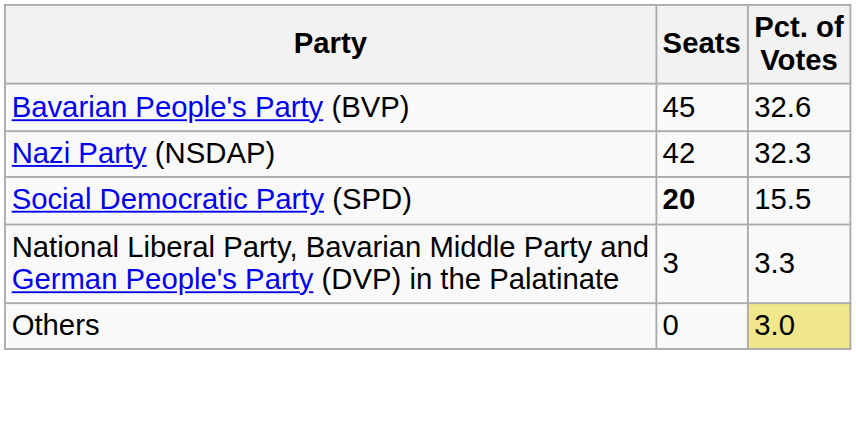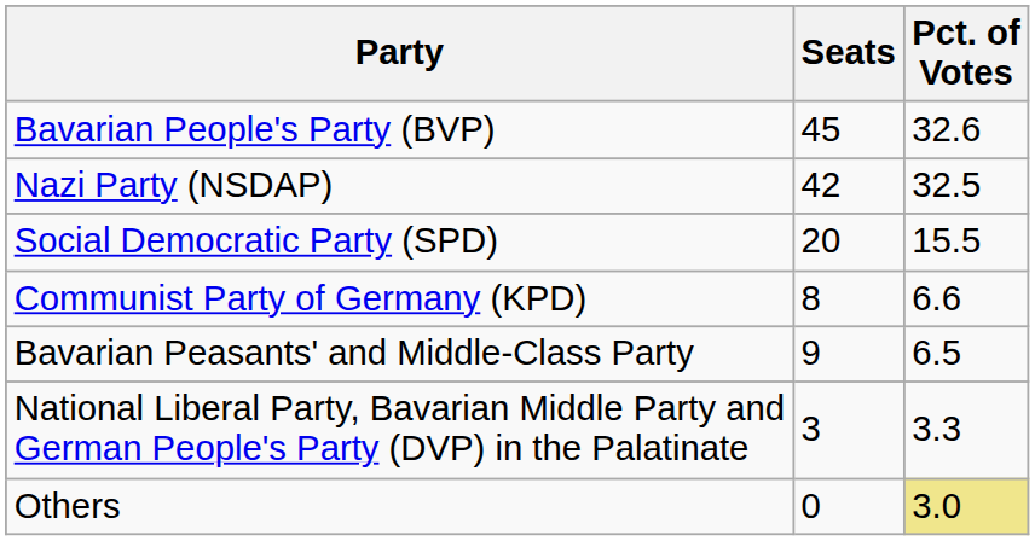Nazi Party (NSDAP) | Pct. of Votes: 32.3 -> 32.5
Social Democratic Party (SPD) | Seats: bold -> normal
+ row: Communist Party of Germany (KPD) | 8 | 6.6
+ row: Bavarian Peasants' and Middle-Class Party | 9 | 6.5
